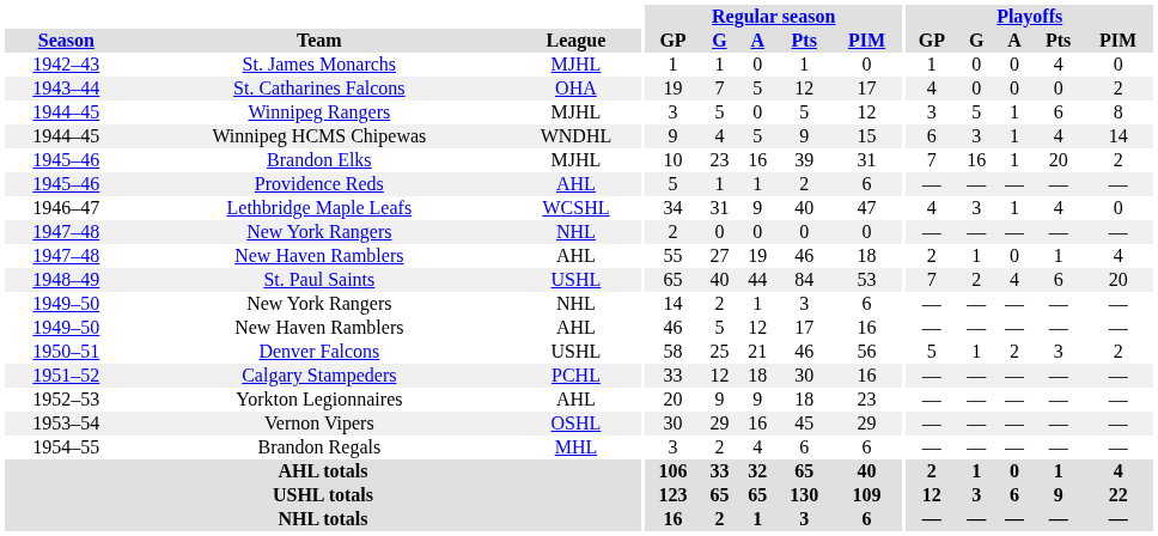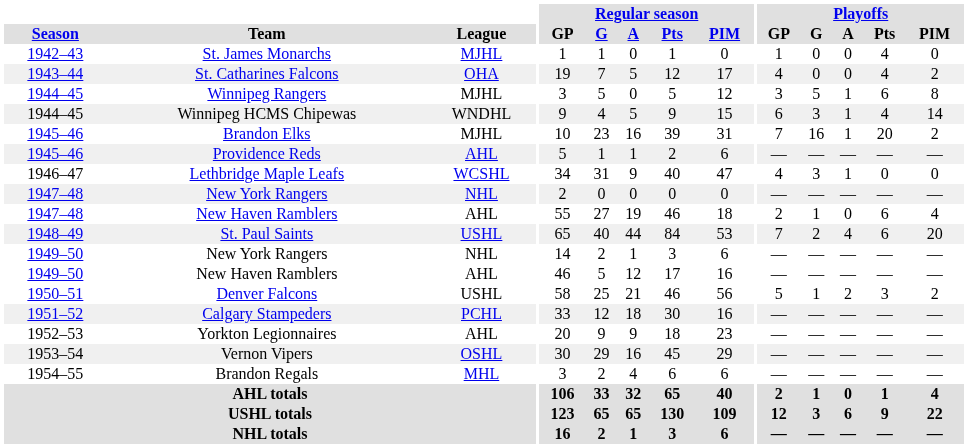St. Catharines Falcons | Playoffs / Pts: 0 -> 4
Lethbridge Maple Leafs | Playoffs / Pts: 4 -> 0
1947–48 / New Haven Ramblers | Playoffs / Pts: 1 -> 6
